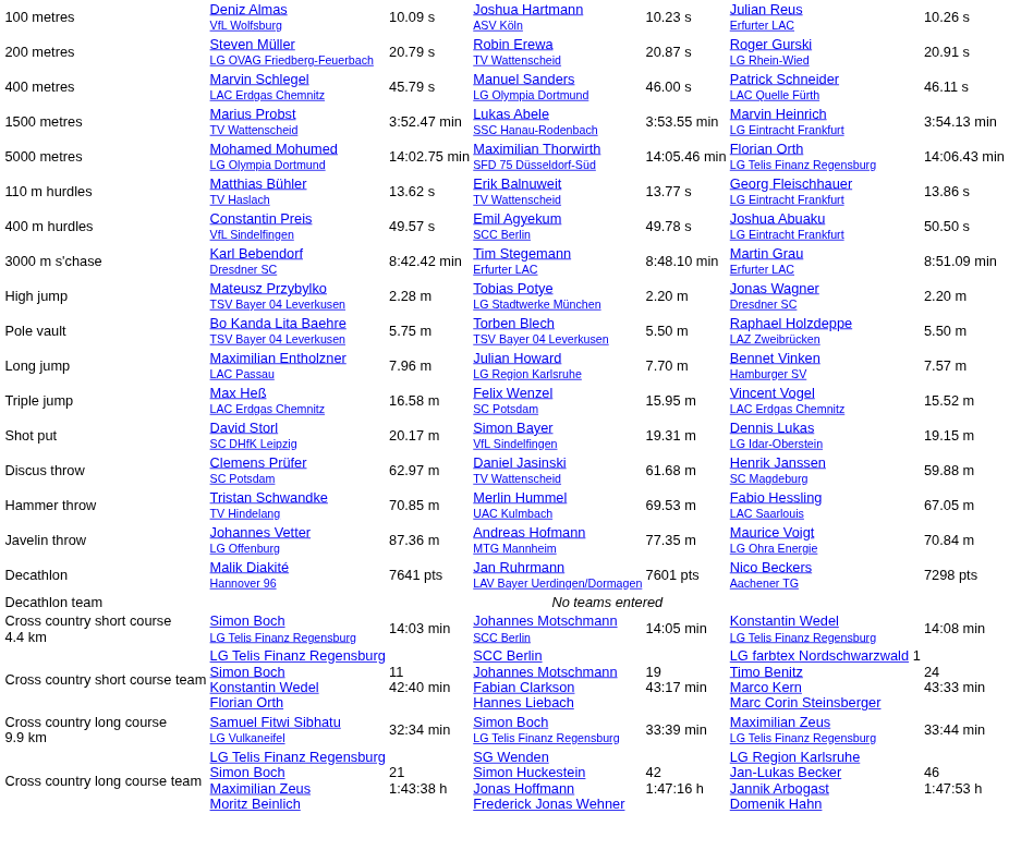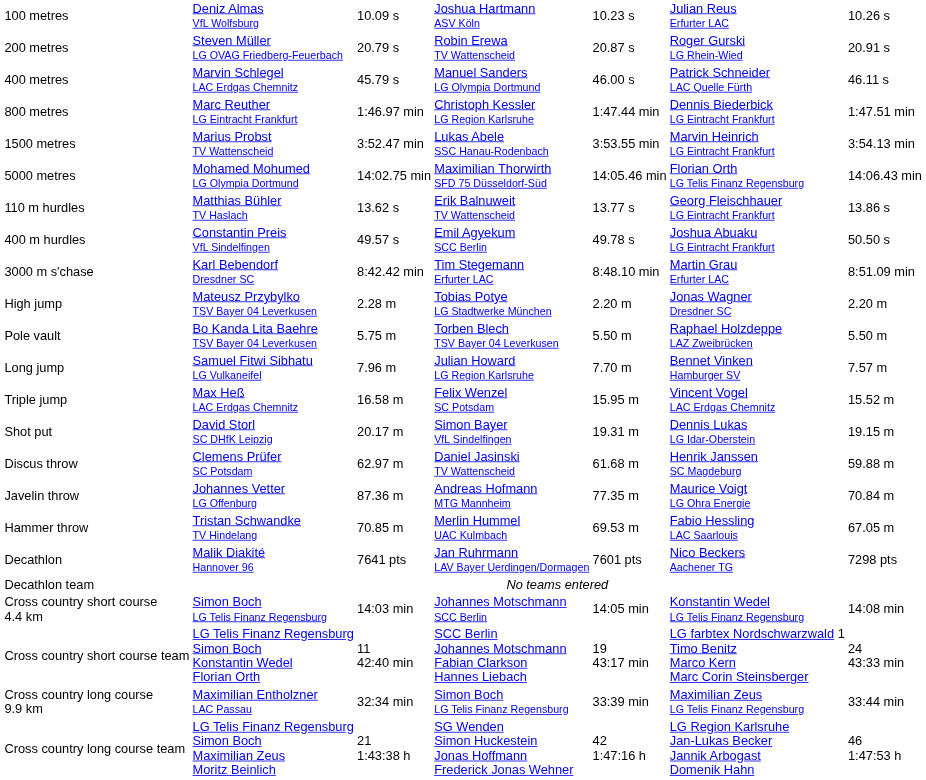+ row: 800 metres | Marc Reuther LG Eintracht Frankfurt | 1:46.97 min | Christoph Kessler LG Region Karlsruhe | 1:47.44 min | Dennis Biederbick LG Eintracht Frankfurt | 1:47.51 min
Long jump | column 2: Maximilian Entholzner LAC Passau -> Samuel Fitwi Sibhatu LG Vulkaneifel
rows swapped: Hammer throw <-> Javelin throw
Cross country long course 9.9 km | column 2: Samuel Fitwi Sibhatu LG Vulkaneifel -> Maximilian Entholzner LAC Passau
